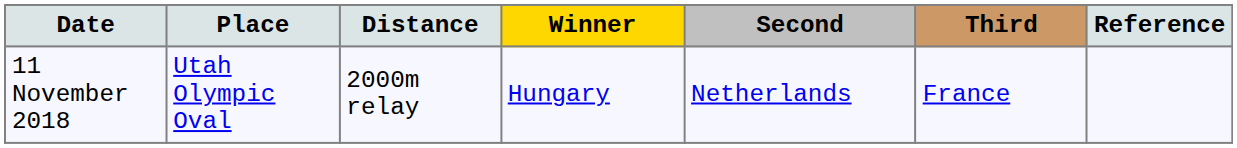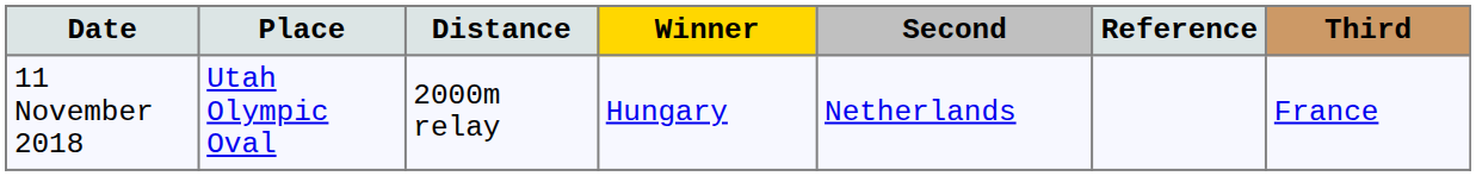columns swapped: Third <-> Reference
